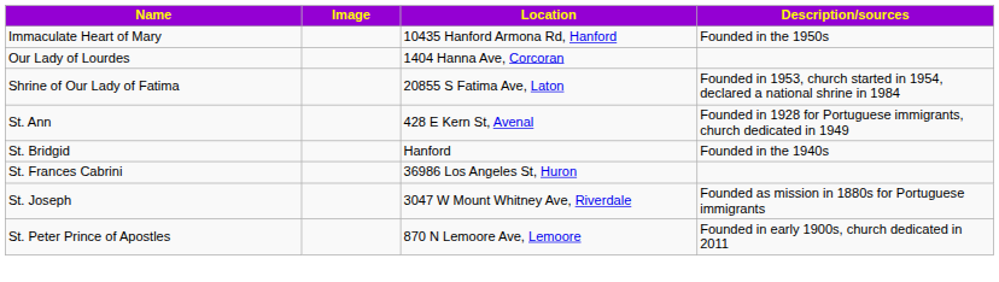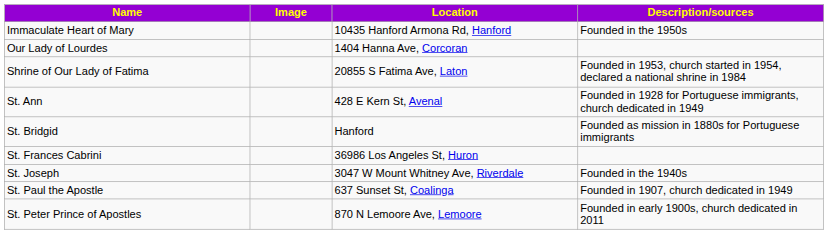St. Bridgid | Description/sources: Founded in the 1940s -> Founded as mission in 1880s for Portuguese immigrants
St. Joseph | Description/sources: Founded as mission in 1880s for Portuguese immigrants -> Founded in the 1940s
+ row: St. Paul the Apostle | 637 Sunset St, Coalinga | Founded in 1907, church dedicated in 1949
